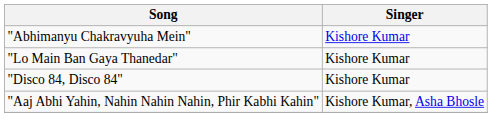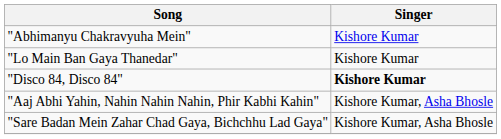"Disco 84, Disco 84" | Singer: normal -> bold
+ row: "Sare Badan Mein Zahar Chad Gaya, Bichchhu Lad Gaya" | Kishore Kumar, Asha Bhosle
